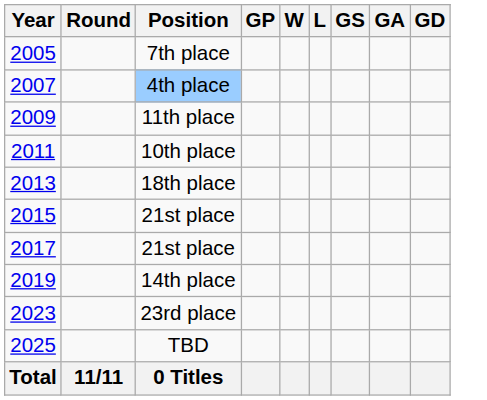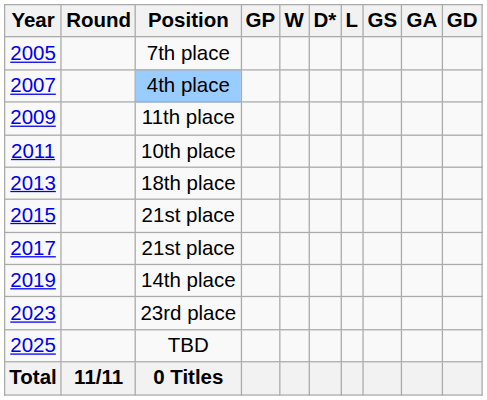+ column: D*
